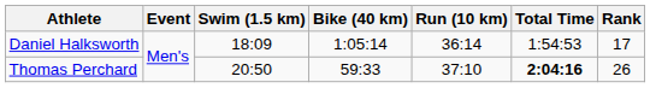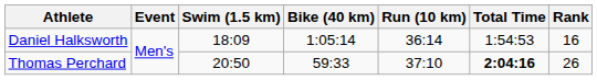Daniel Halksworth | Rank: 17 -> 16
